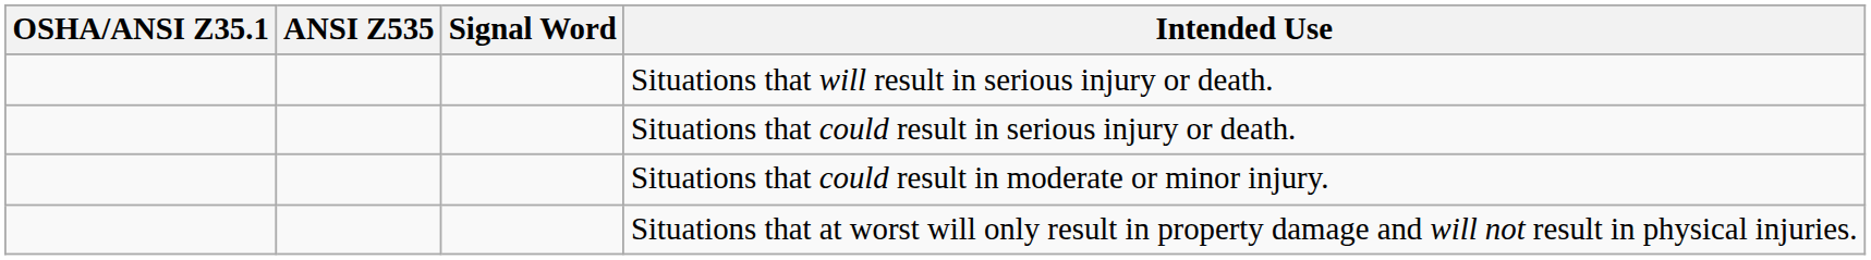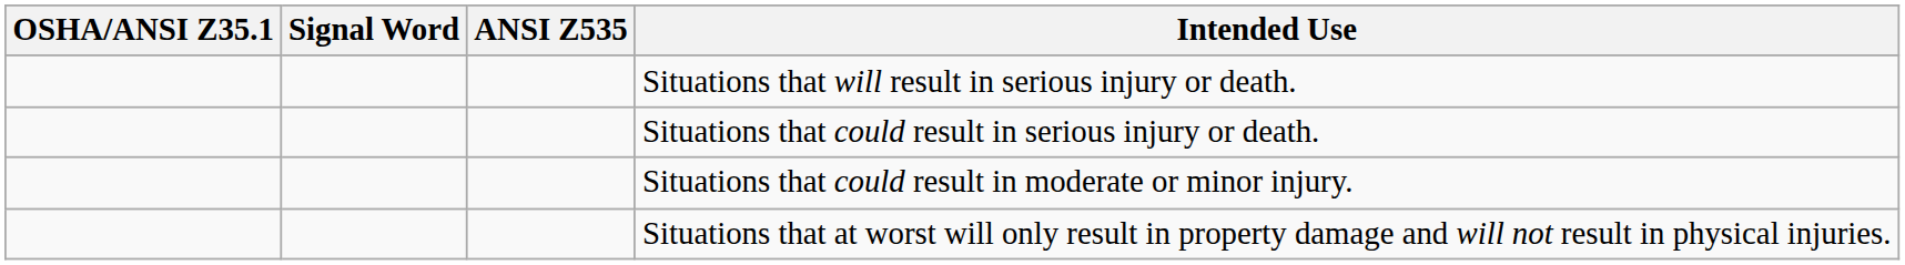columns swapped: ANSI Z535 <-> Signal Word
